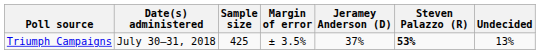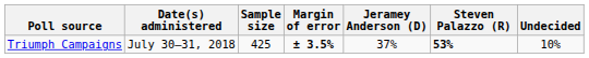Triumph Campaigns | Margin of error: normal -> bold
Triumph Campaigns | Undecided: 13% -> 10%
